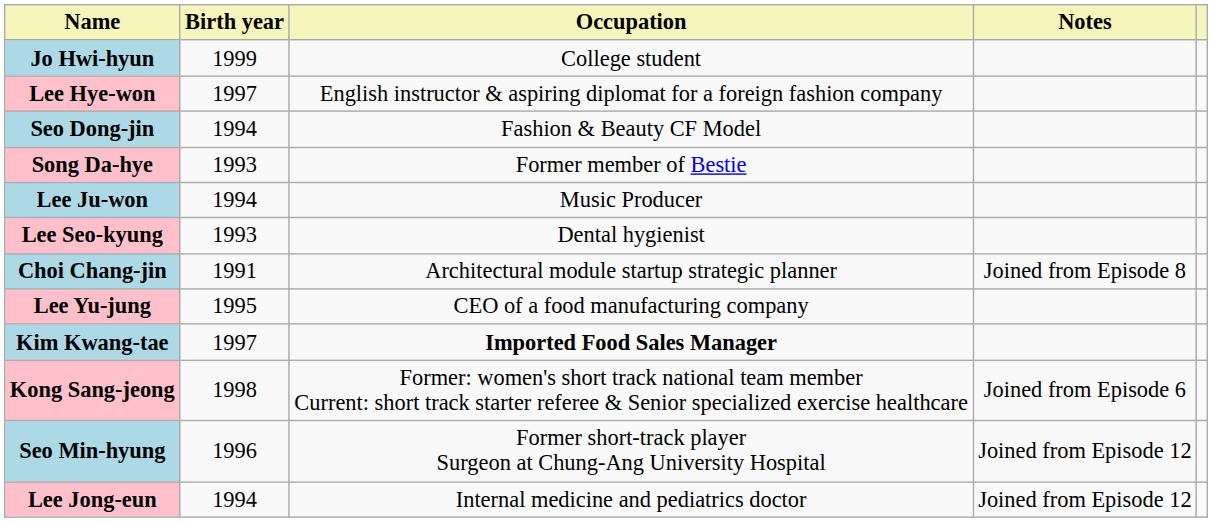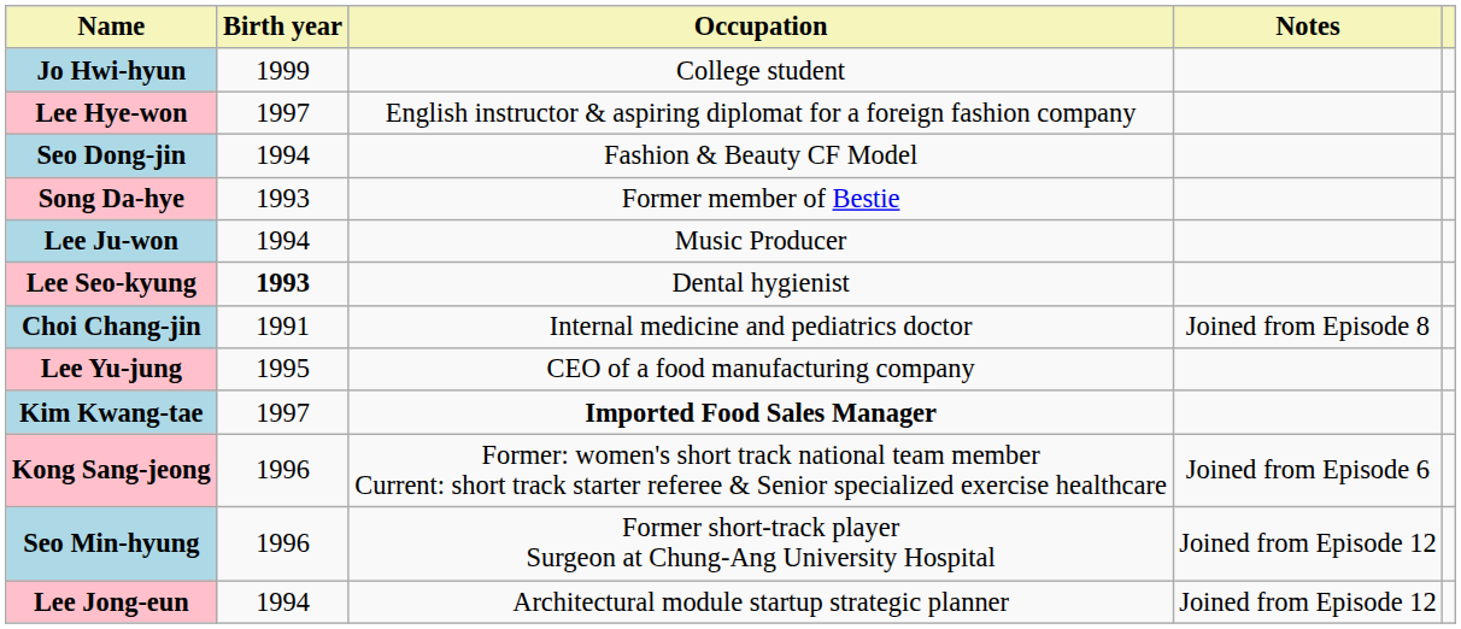Lee Seo-kyung | column 2: normal -> bold
Choi Chang-jin | column 3: Architectural module startup strategic planner -> Internal medicine and pediatrics doctor
Kong Sang-jeong | column 2: 1998 -> 1996
Lee Jong-eun | column 3: Internal medicine and pediatrics doctor -> Architectural module startup strategic planner
